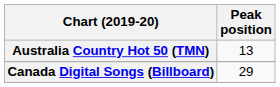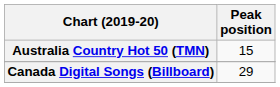Australia Country Hot 50 (TMN) | Peak position: 13 -> 15
